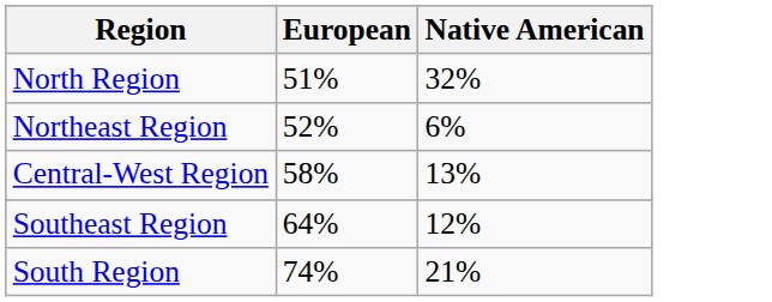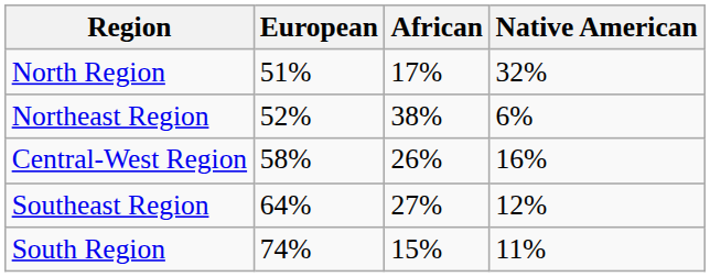+ column: African | 17% | 38% | 26% | 27% | 15%
Central-West Region | Native American: 13% -> 16%
South Region | Native American: 21% -> 11%
